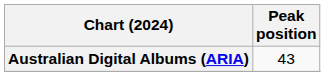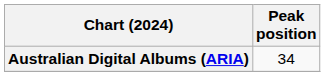Australian Digital Albums (ARIA) | Peak position: 43 -> 34
